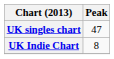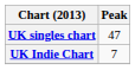UK Indie Chart | Peak: 8 -> 7
